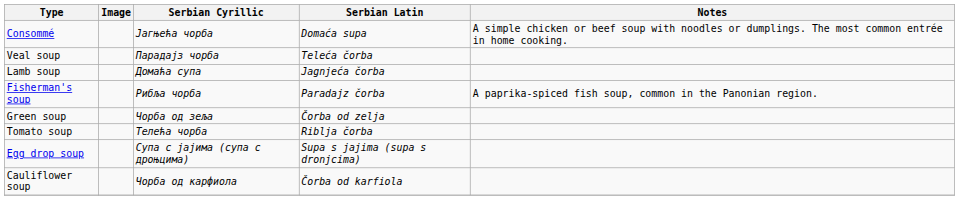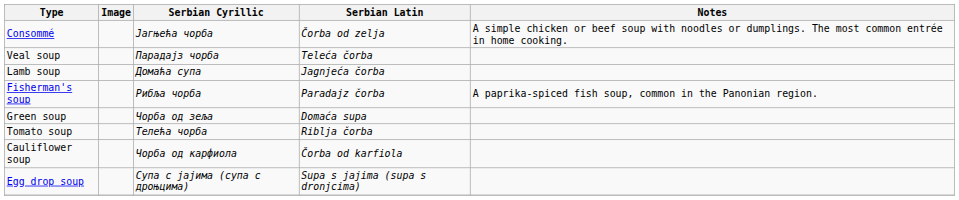Consommé | Serbian Latin: Domaća supa -> Čorba od zelja
Green soup | Serbian Latin: Čorba od zelja -> Domaća supa
rows swapped: Cauliflower soup <-> Egg drop soup
